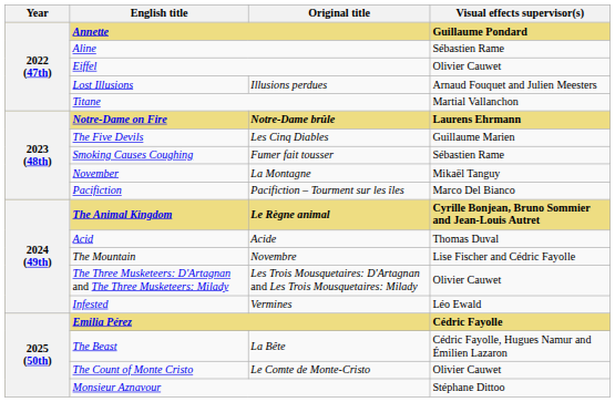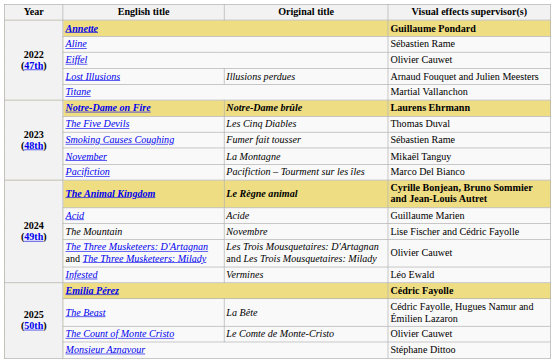The Five Devils | Visual effects supervisor(s): Guillaume Marien -> Thomas Duval
Acid | Visual effects supervisor(s): Thomas Duval -> Guillaume Marien
